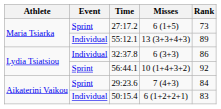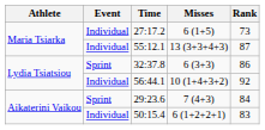27:17.2 | Event: Sprint -> Individual
55:12.1 | Rank: 89 -> 87
32:37.8 | Event: Individual -> Sprint
56:44.1 | Event: Sprint -> Individual
